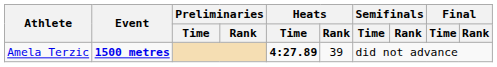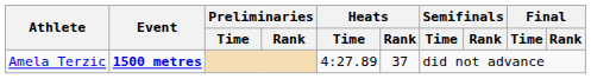Amela Terzic | Heats / Time: bold -> normal
Amela Terzic | Heats / Rank: 39 -> 37
